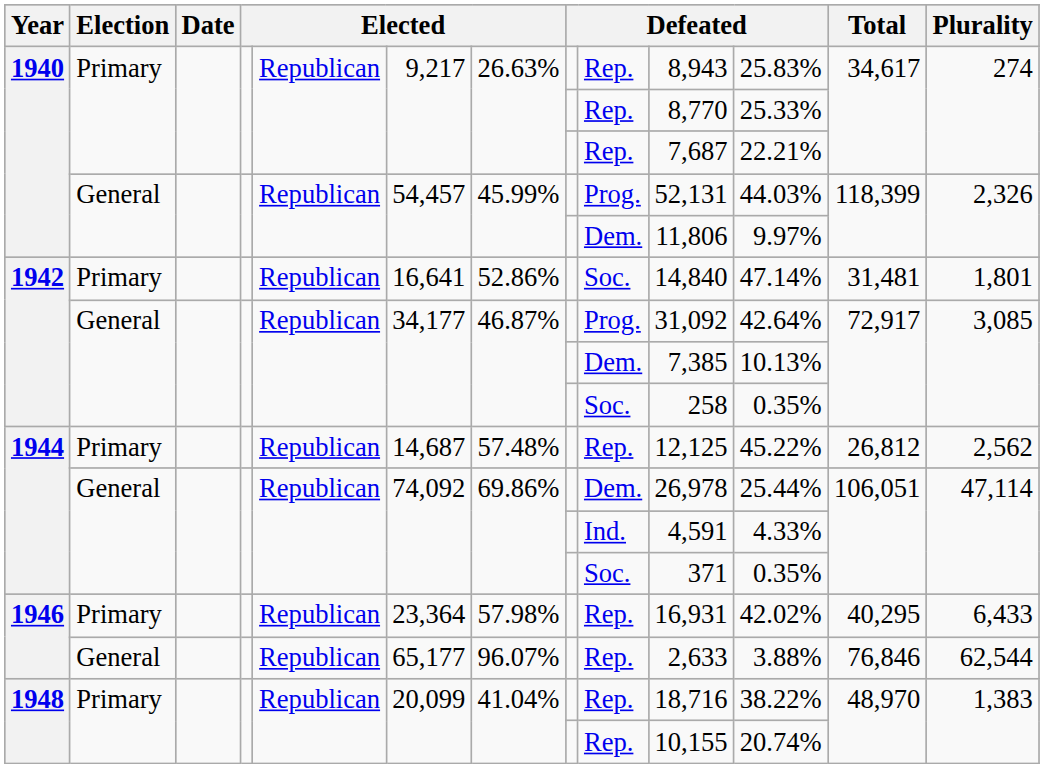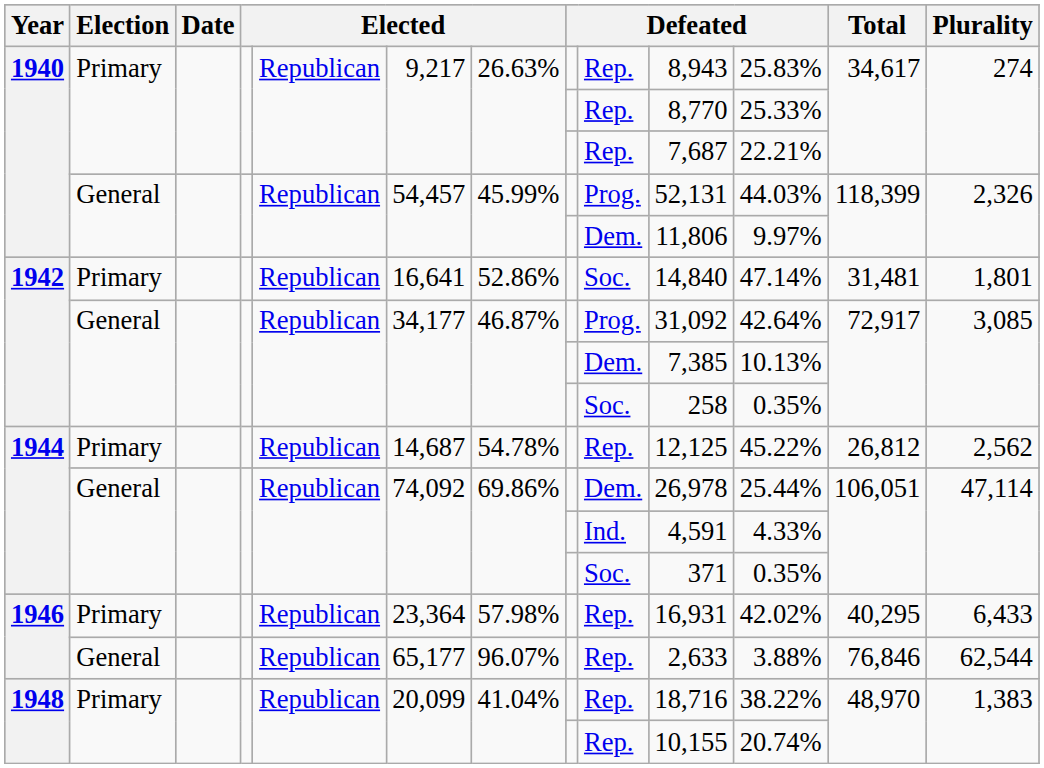1944 / Primary | column 7: 57.48% -> 54.78%
